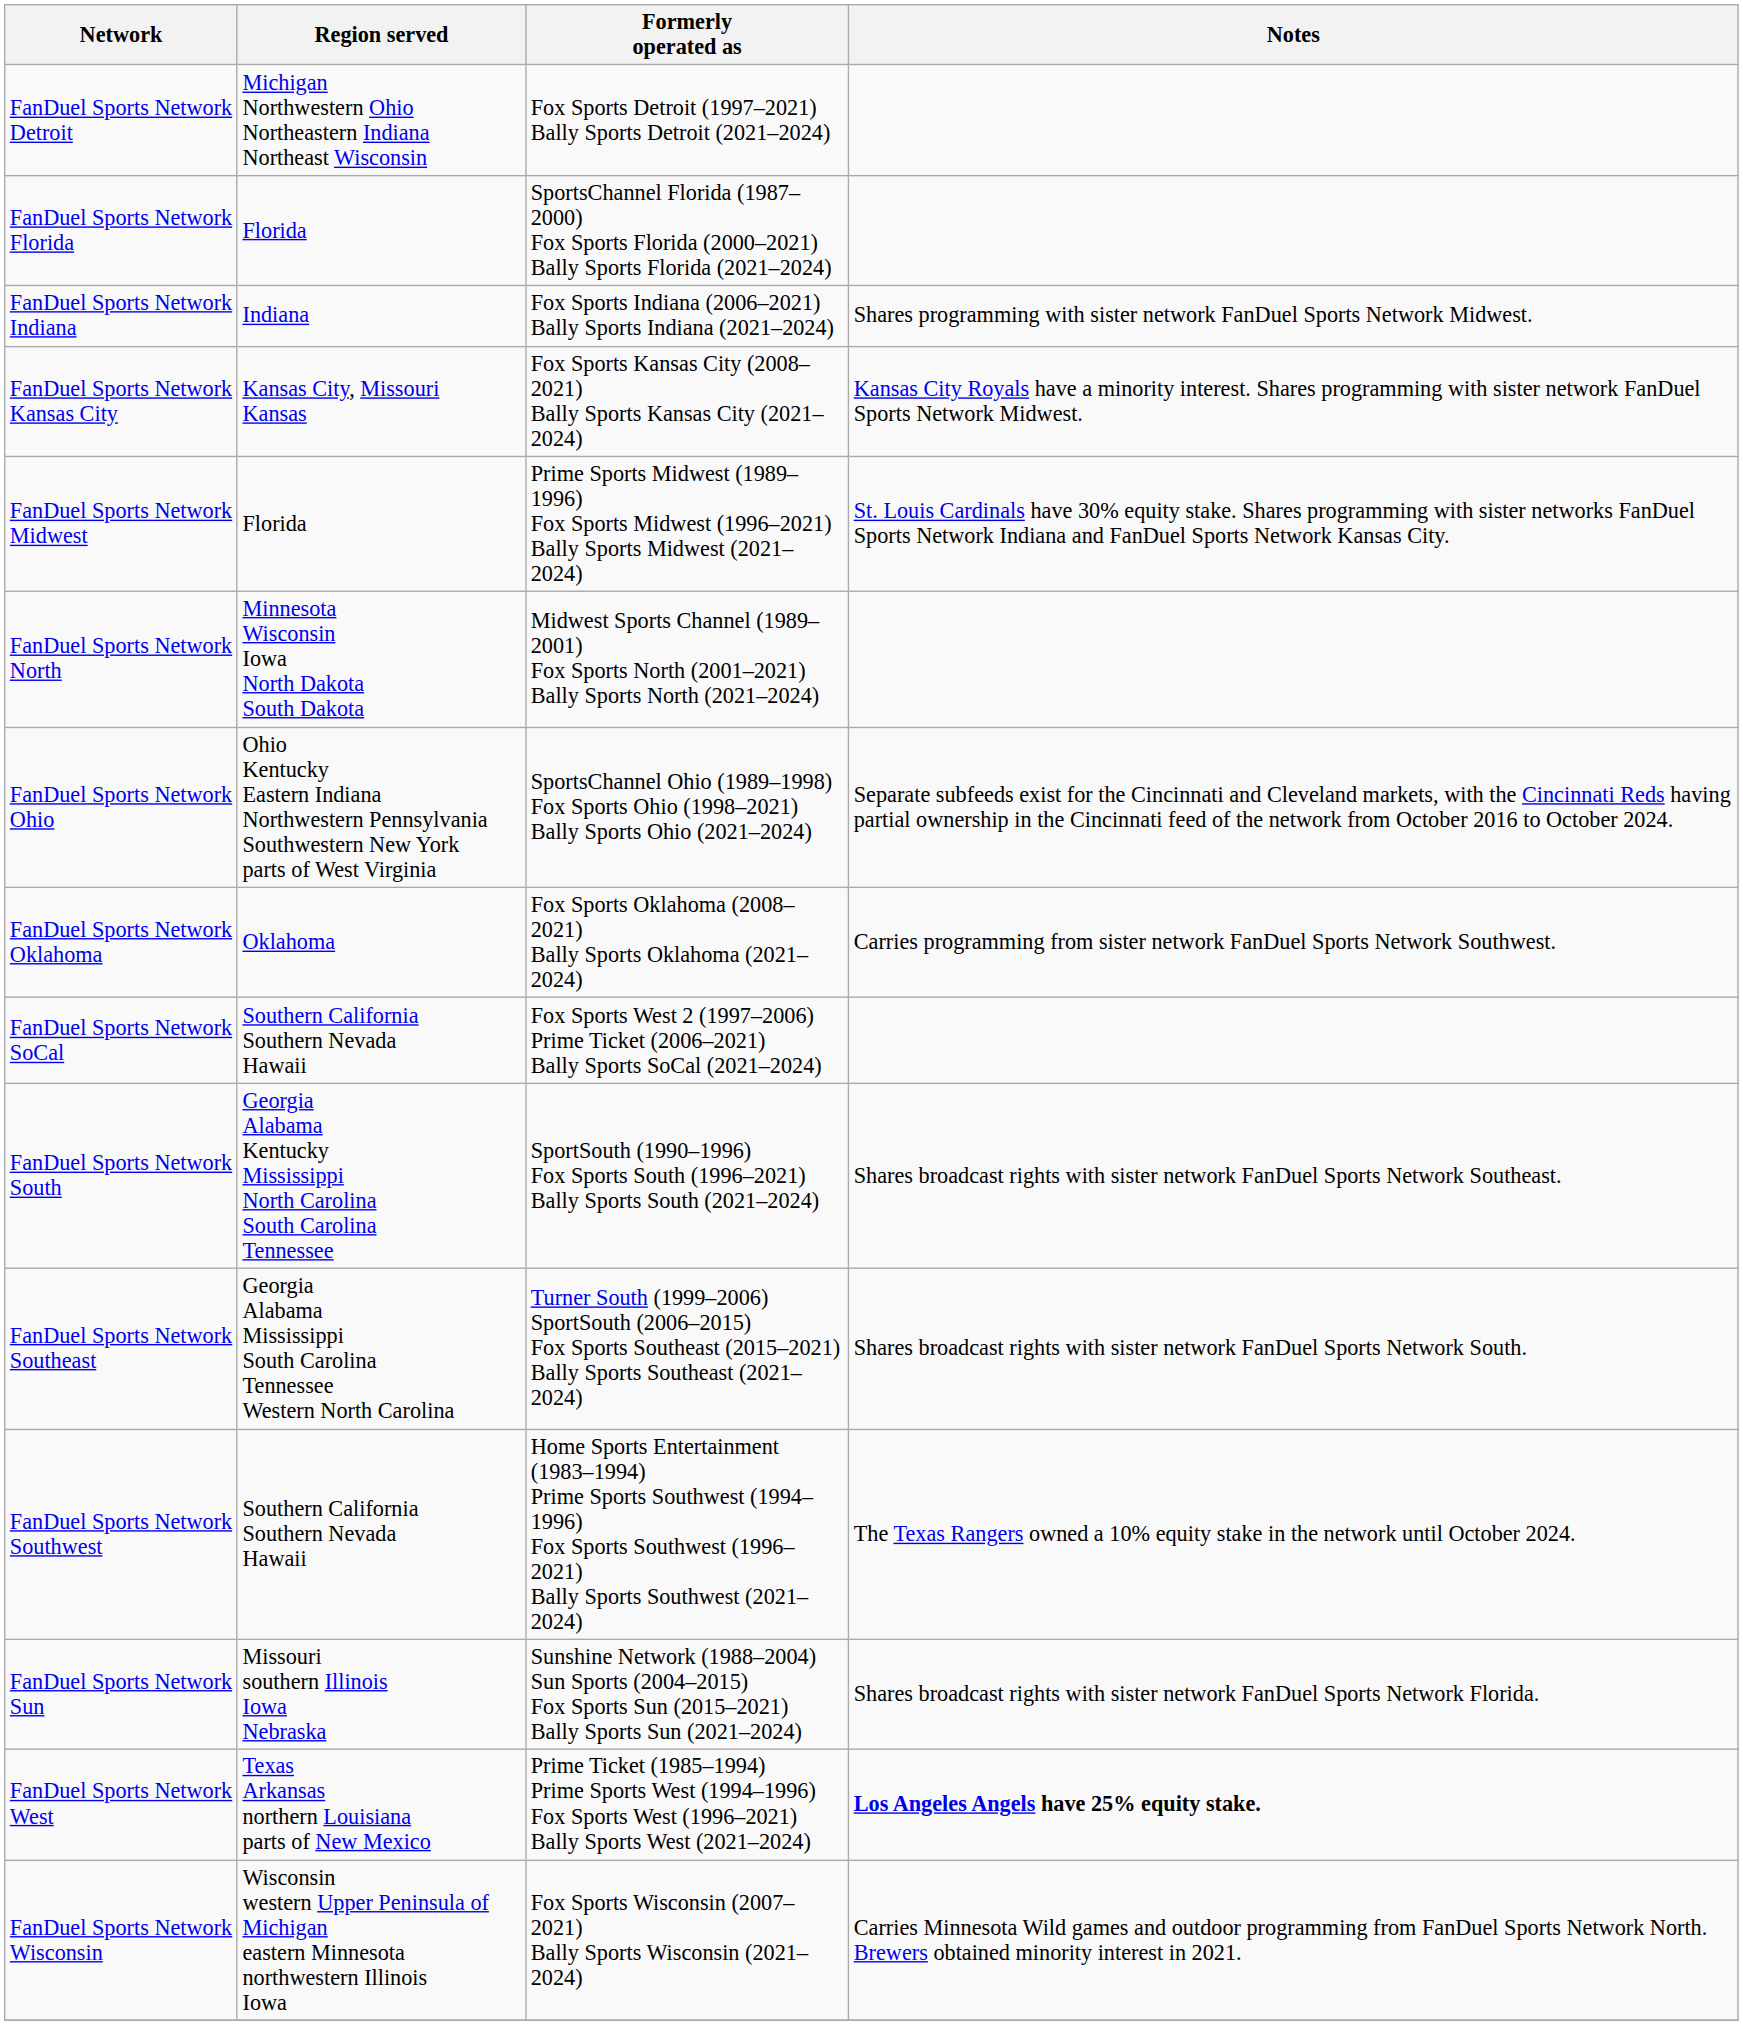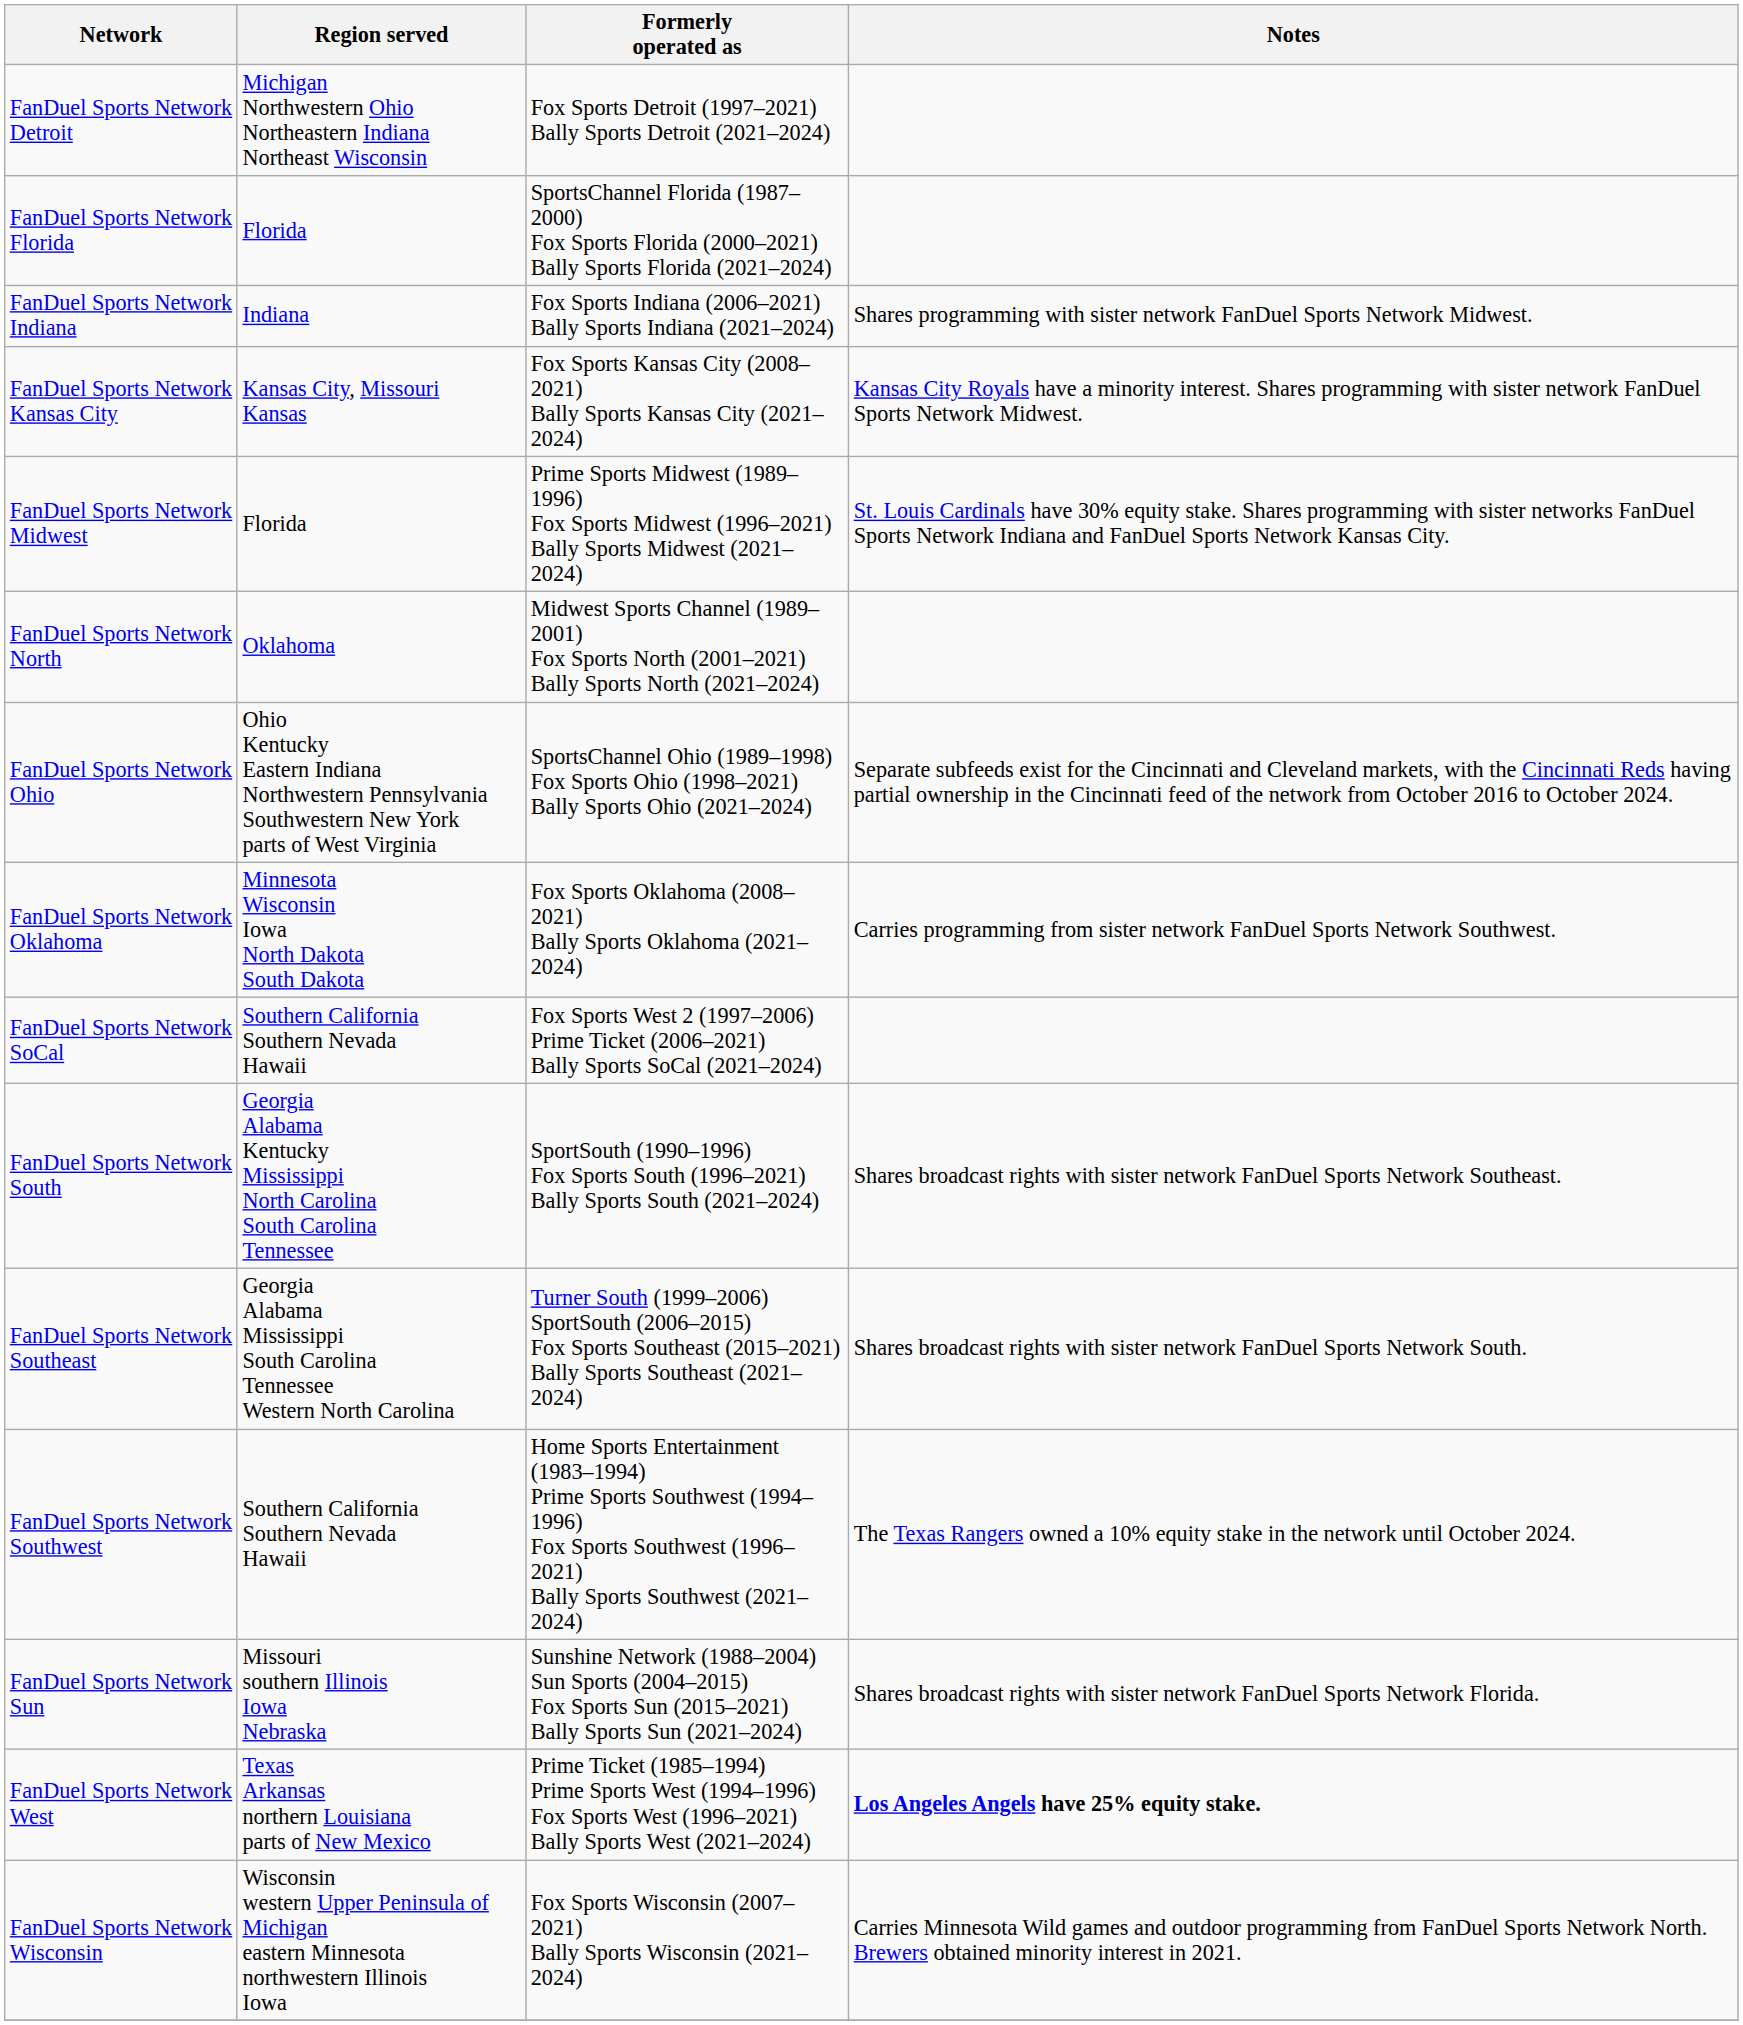FanDuel Sports Network North | Region served: Minnesota Wisconsin Iowa North Dakota South Dakota -> Oklahoma
FanDuel Sports Network Oklahoma | Region served: Oklahoma -> Minnesota Wisconsin Iowa North Dakota South Dakota
